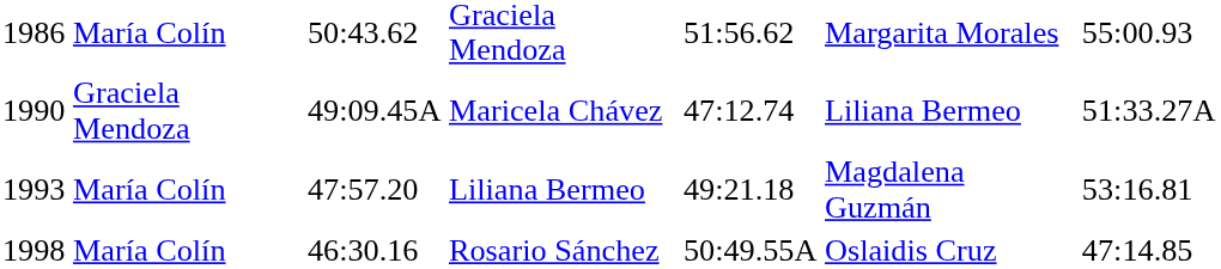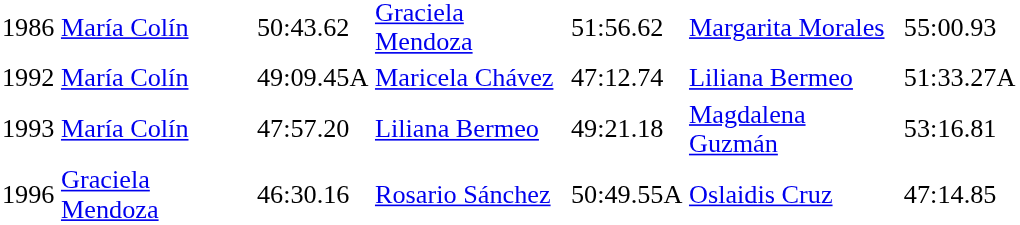Maricela Chávez | column 1: 1990 -> 1992
Maricela Chávez | column 2: Graciela Mendoza -> María Colín
Rosario Sánchez | column 1: 1998 -> 1996
Rosario Sánchez | column 2: María Colín -> Graciela Mendoza
